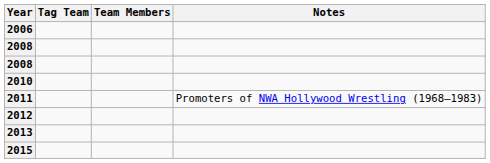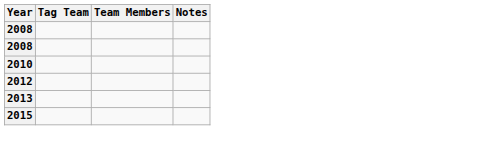- row: 2006
- row: 2011 | Promoters of NWA Hollywood Wrestling (1968–1983)
